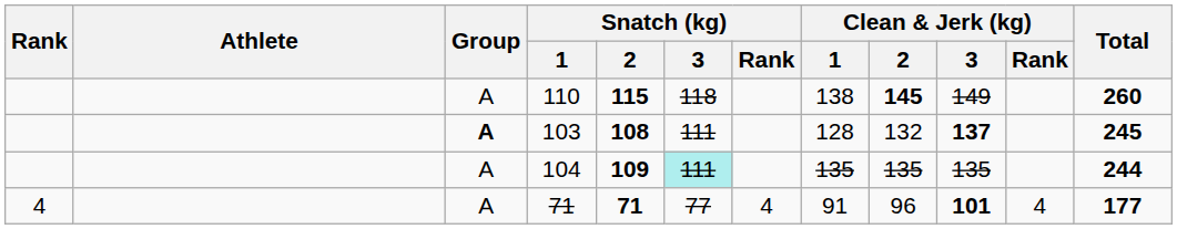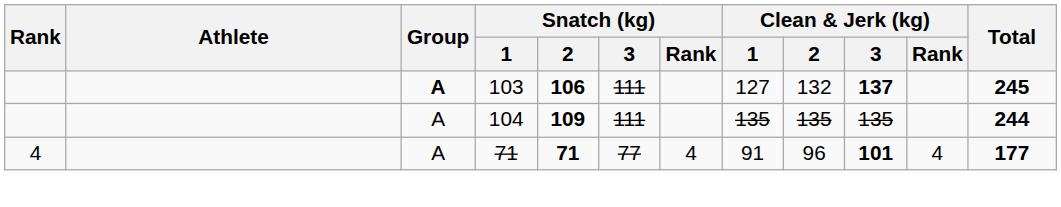- row: A | 110 | 115 | 118 | 138 | 145 | 149 | 260
103 | Snatch (kg) / 2: 108 -> 106
103 | Clean & Jerk (kg) / 1: 128 -> 127
104 | Snatch (kg) / 3: paleturquoise background -> no background
